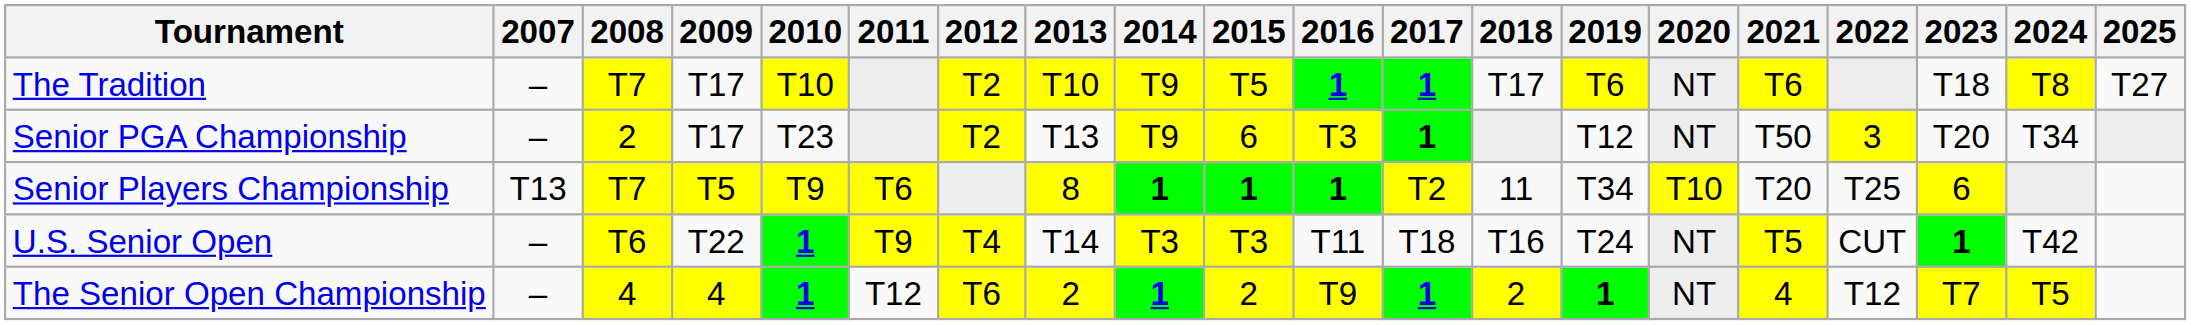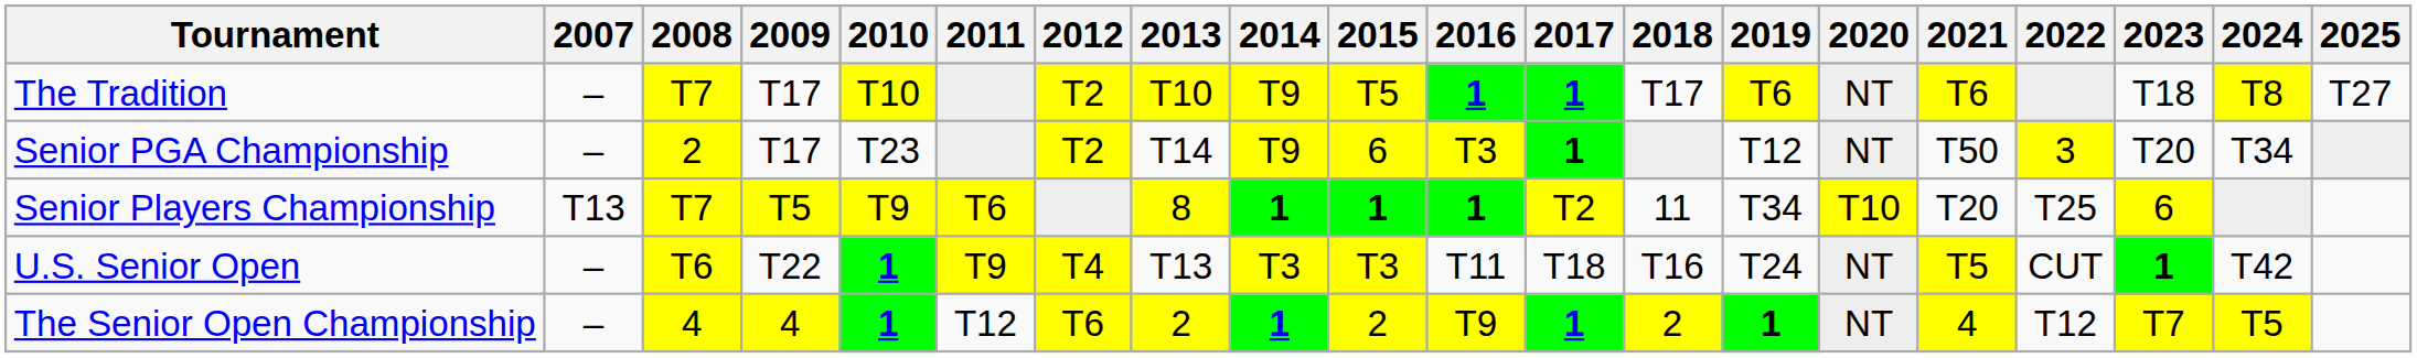Senior PGA Championship | 2013: T13 -> T14
U.S. Senior Open | 2013: T14 -> T13
